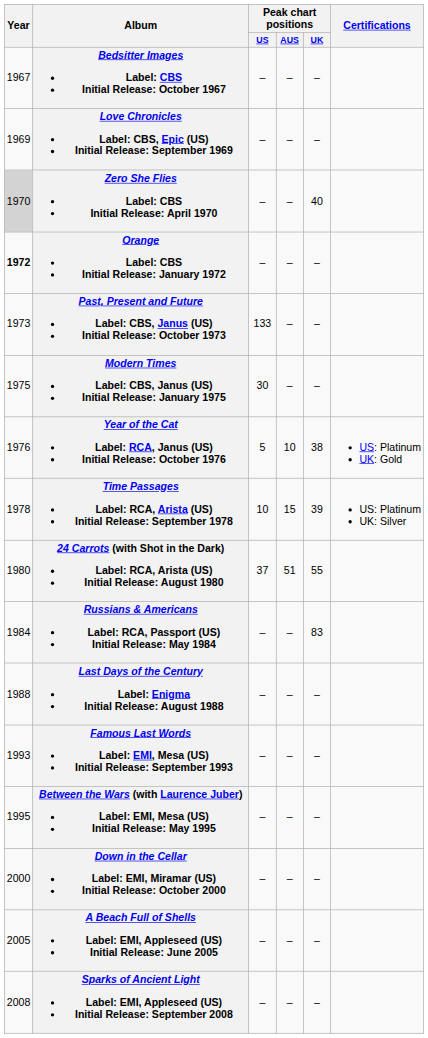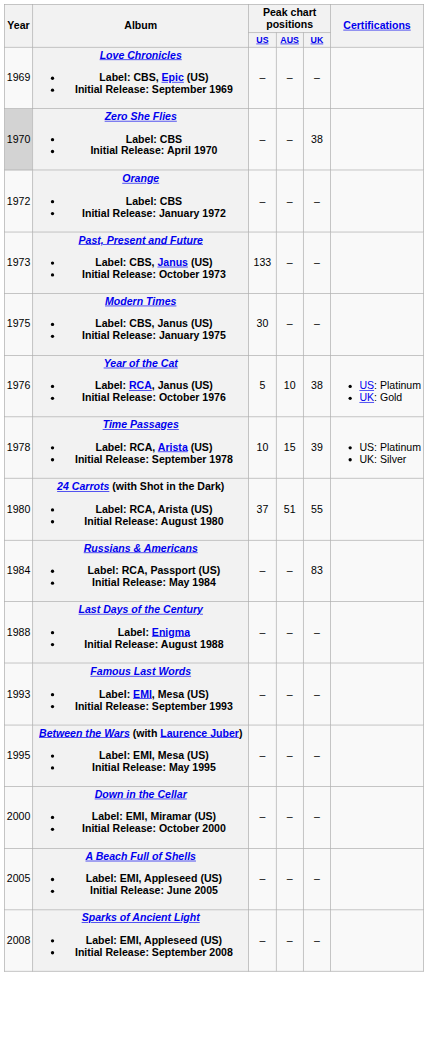- row: 1967 | Bedsitter Images Label: CBS Initial Release: October 1967 | – | – | –
Zero She Flies Label: CBS Initial Release: April 1970 | Peak chart positions / UK: 40 -> 38
Orange Label: CBS Initial Release: January 1972 | Year: bold -> normal
